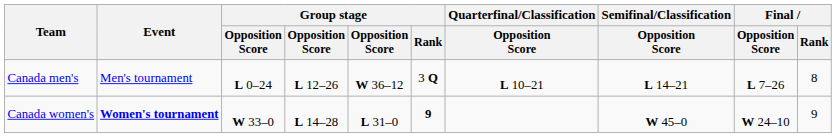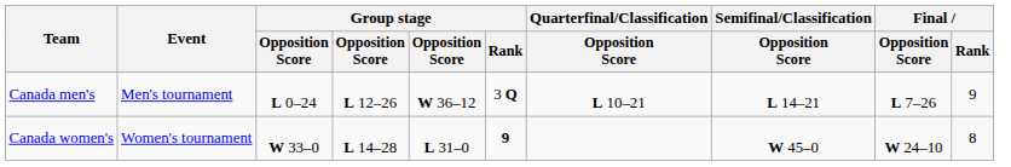Canada men's | Final / Rank: 8 -> 9
Canada women's | Event: bold -> normal
Canada women's | Final / Rank: 9 -> 8
